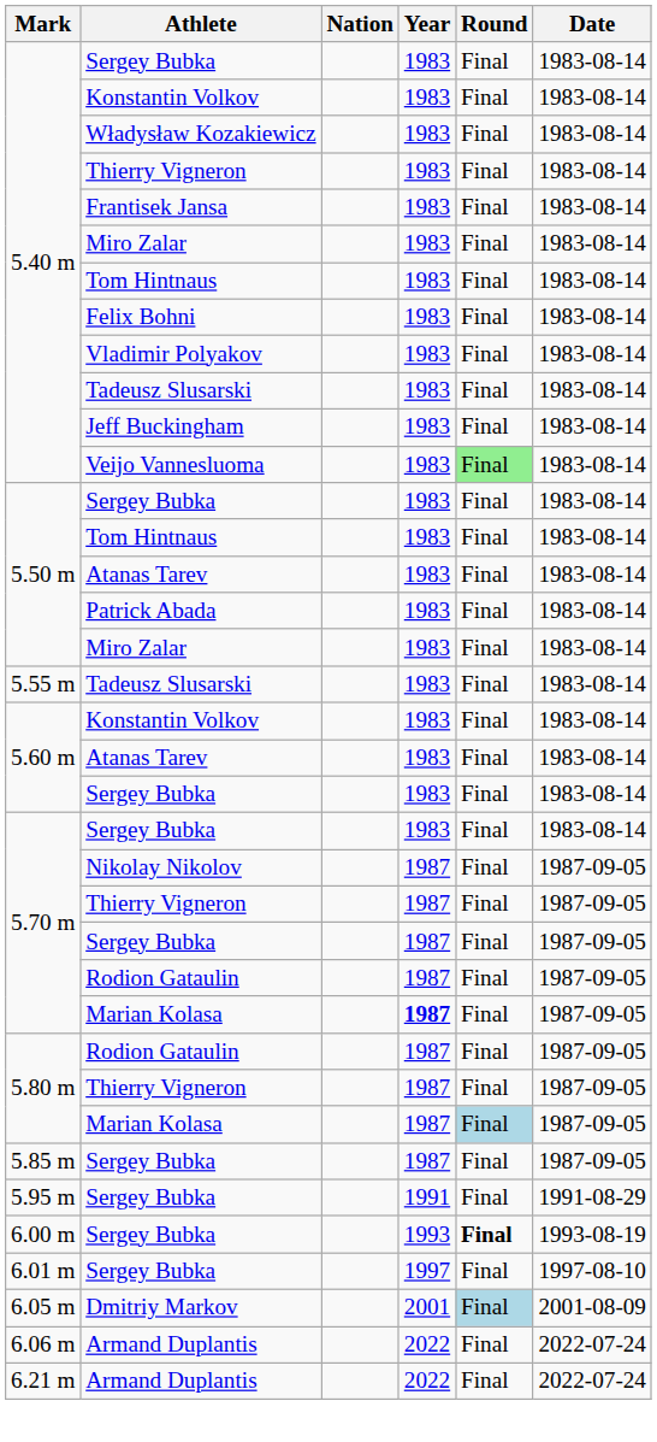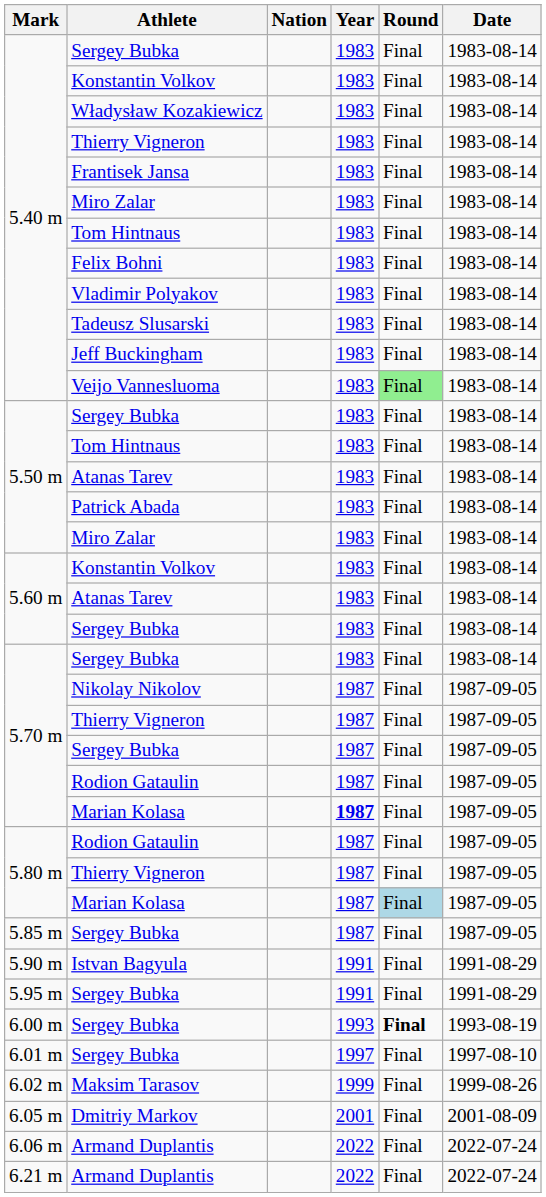- row: 5.55 m | Tadeusz Slusarski | 1983 | Final | 1983-08-14
+ row: 5.90 m | Istvan Bagyula | 1991 | Final | 1991-08-29
+ row: 6.02 m | Maksim Tarasov | 1999 | Final | 1999-08-26
Dmitriy Markov | Round: lightblue background -> no background
